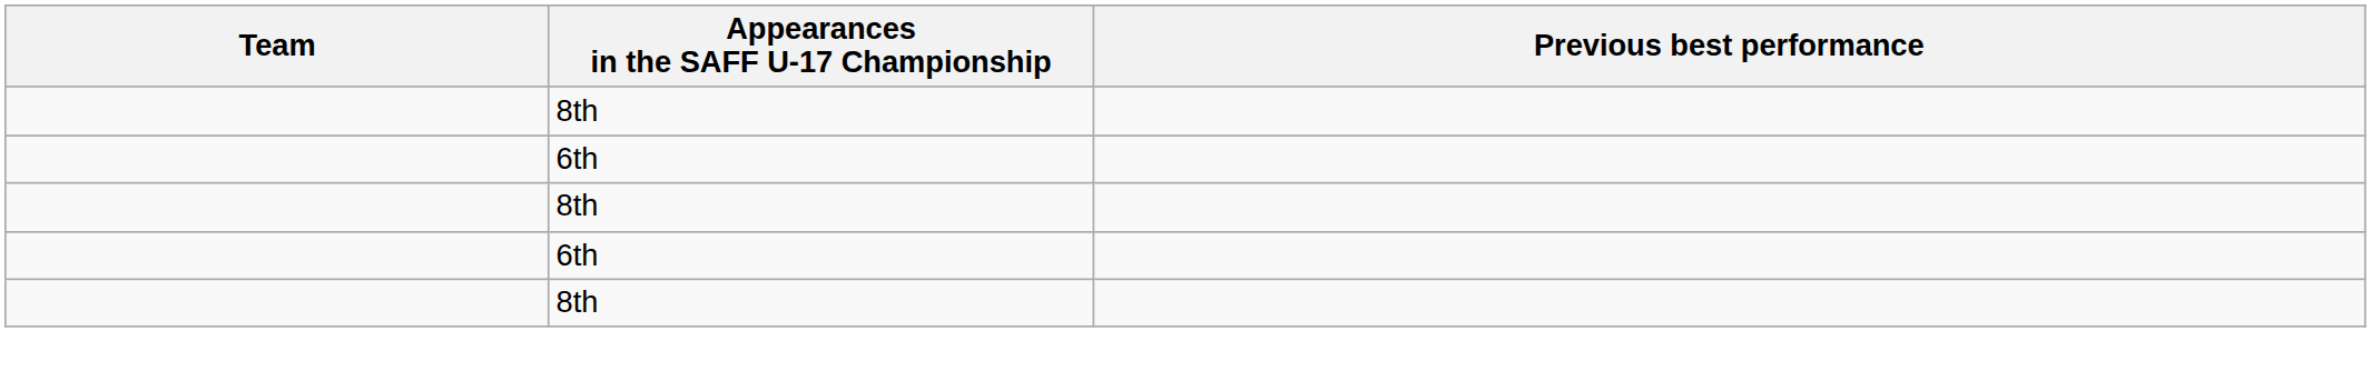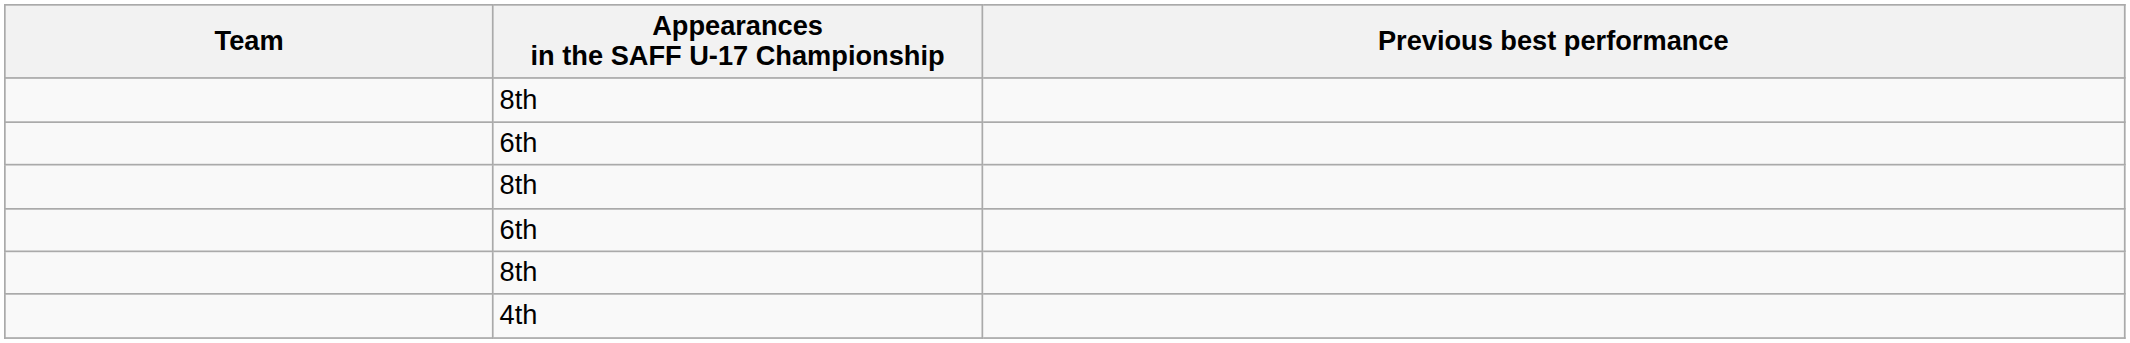+ row: 4th
